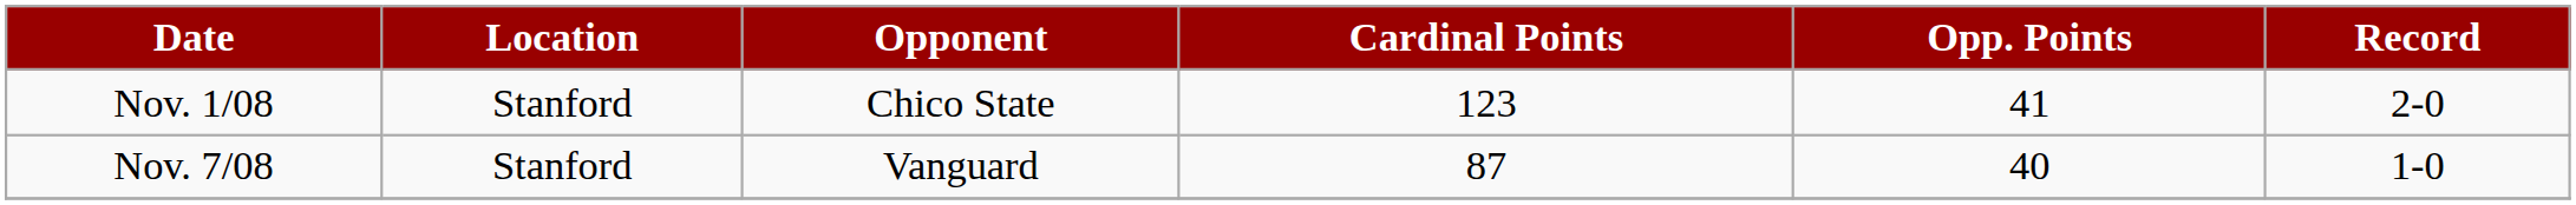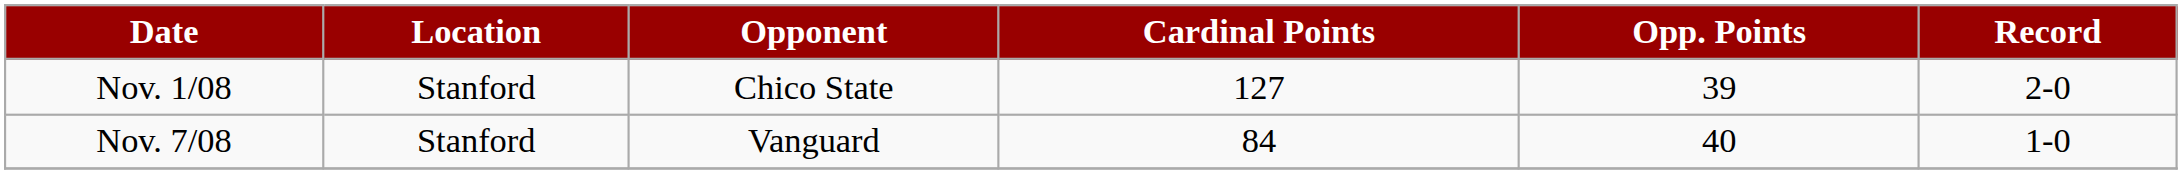Nov. 1/08 | Cardinal Points: 123 -> 127
Nov. 1/08 | Opp. Points: 41 -> 39
Nov. 7/08 | Cardinal Points: 87 -> 84
